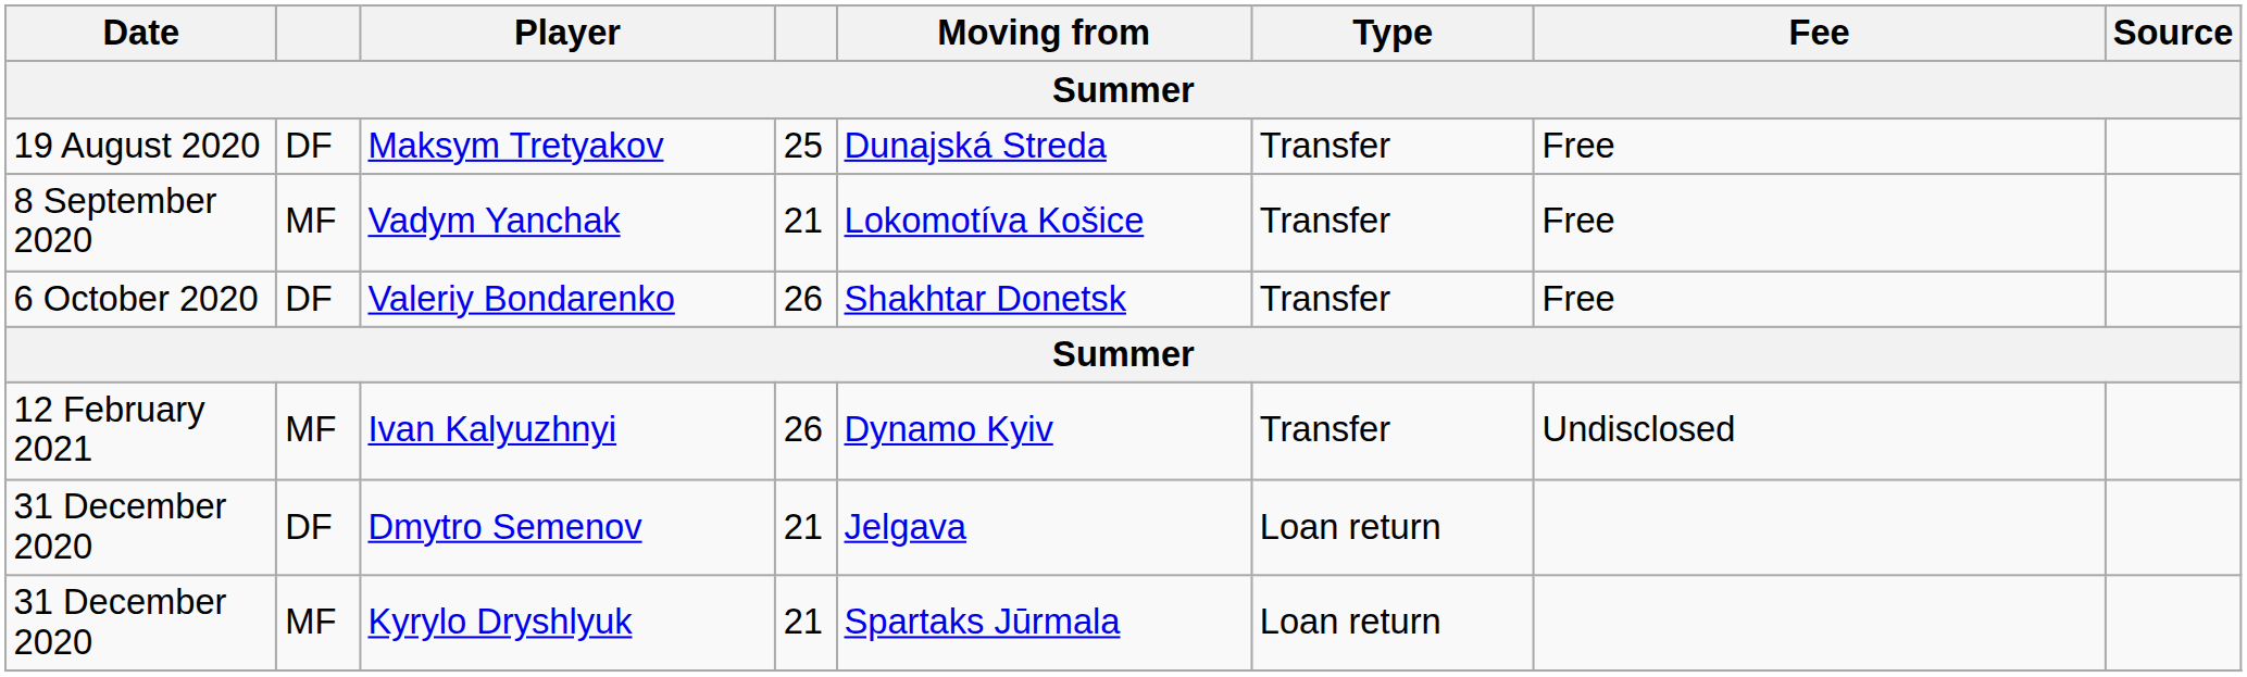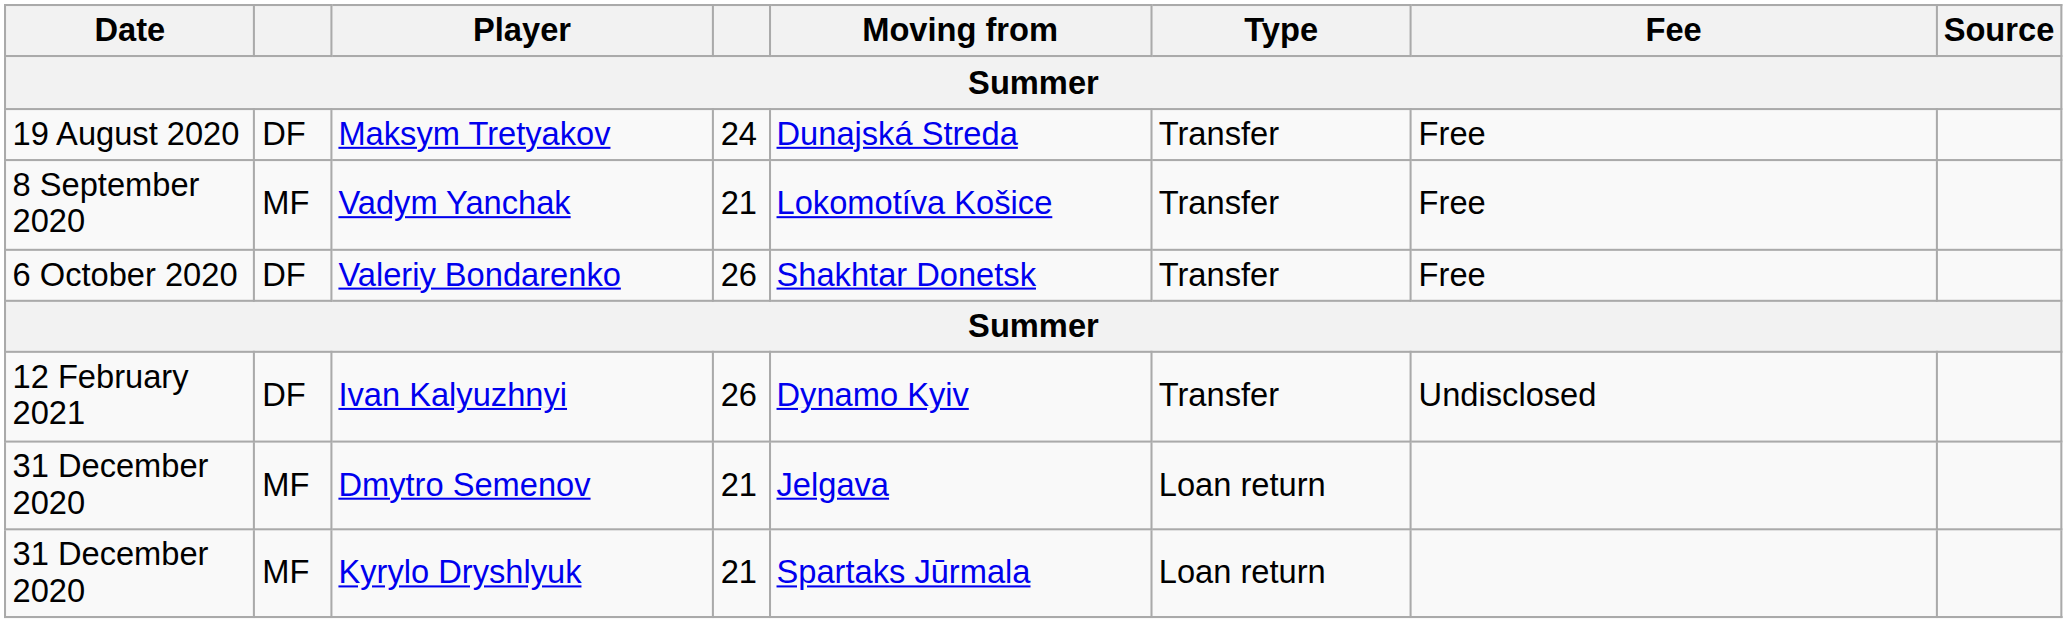Maksym Tretyakov | column 4: 25 -> 24
Ivan Kalyuzhnyi | column 2: MF -> DF
Dmytro Semenov | column 2: DF -> MF
